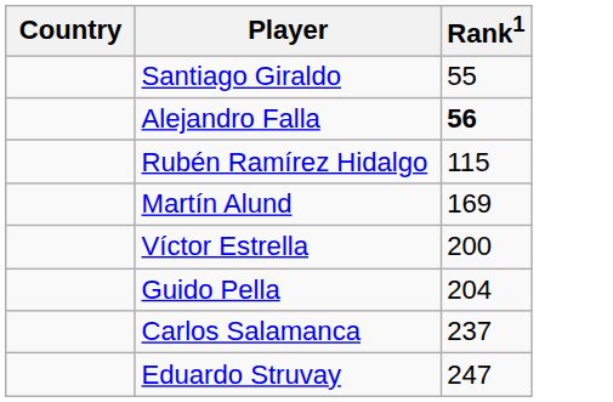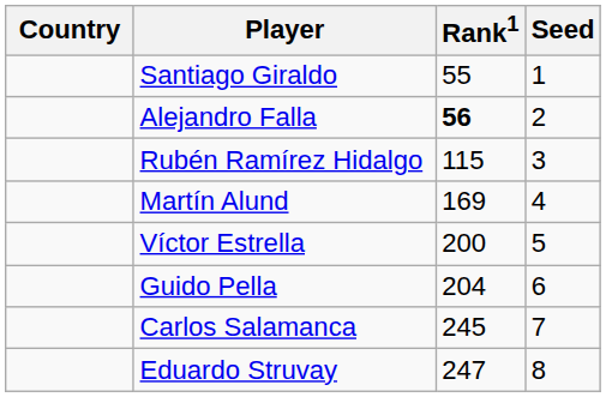+ column: Seed | 1 | 2 | 3 | 4 | 5 | 6 | 7 | 8
Carlos Salamanca | Rank1: 237 -> 245
